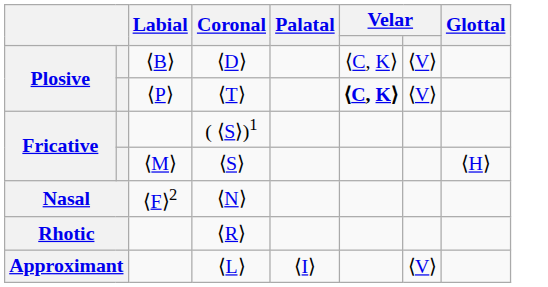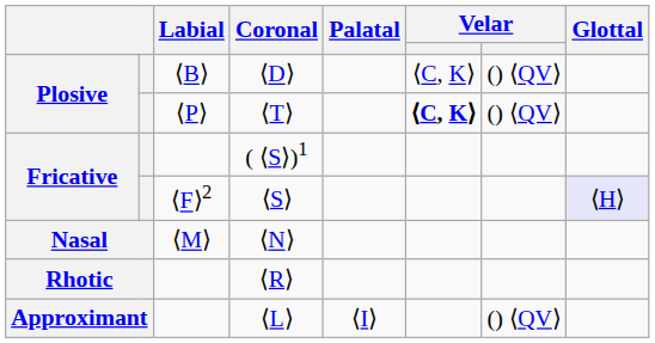⟨D⟩ | column 7: ⟨V⟩ -> () ⟨QV⟩
⟨T⟩ | column 7: ⟨V⟩ -> () ⟨QV⟩
⟨S⟩ | Labial: ⟨M⟩ -> ⟨F⟩2
⟨S⟩ | Glottal: no background -> lavender background
⟨N⟩ | Labial: ⟨F⟩2 -> ⟨M⟩
⟨L⟩ | column 7: ⟨V⟩ -> () ⟨QV⟩
